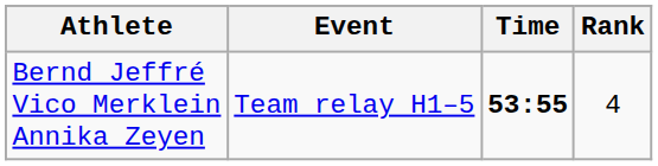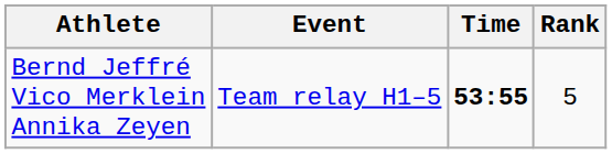Bernd Jeffré Vico Merklein Annika Zeyen | Rank: 4 -> 5
